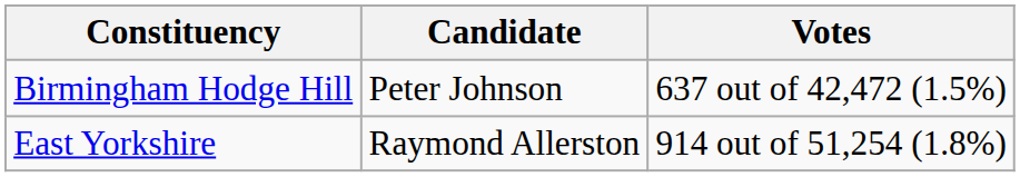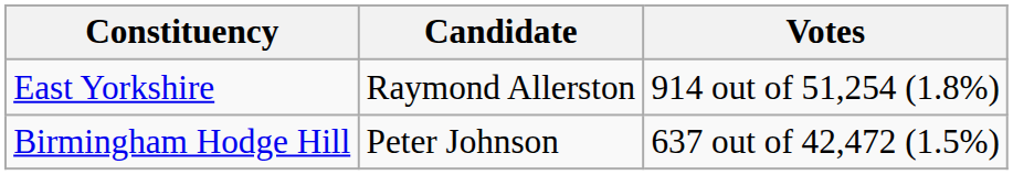rows swapped: Birmingham Hodge Hill <-> East Yorkshire
